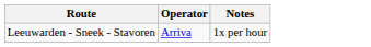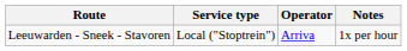+ column: Service type | Local ("Stoptrein")
